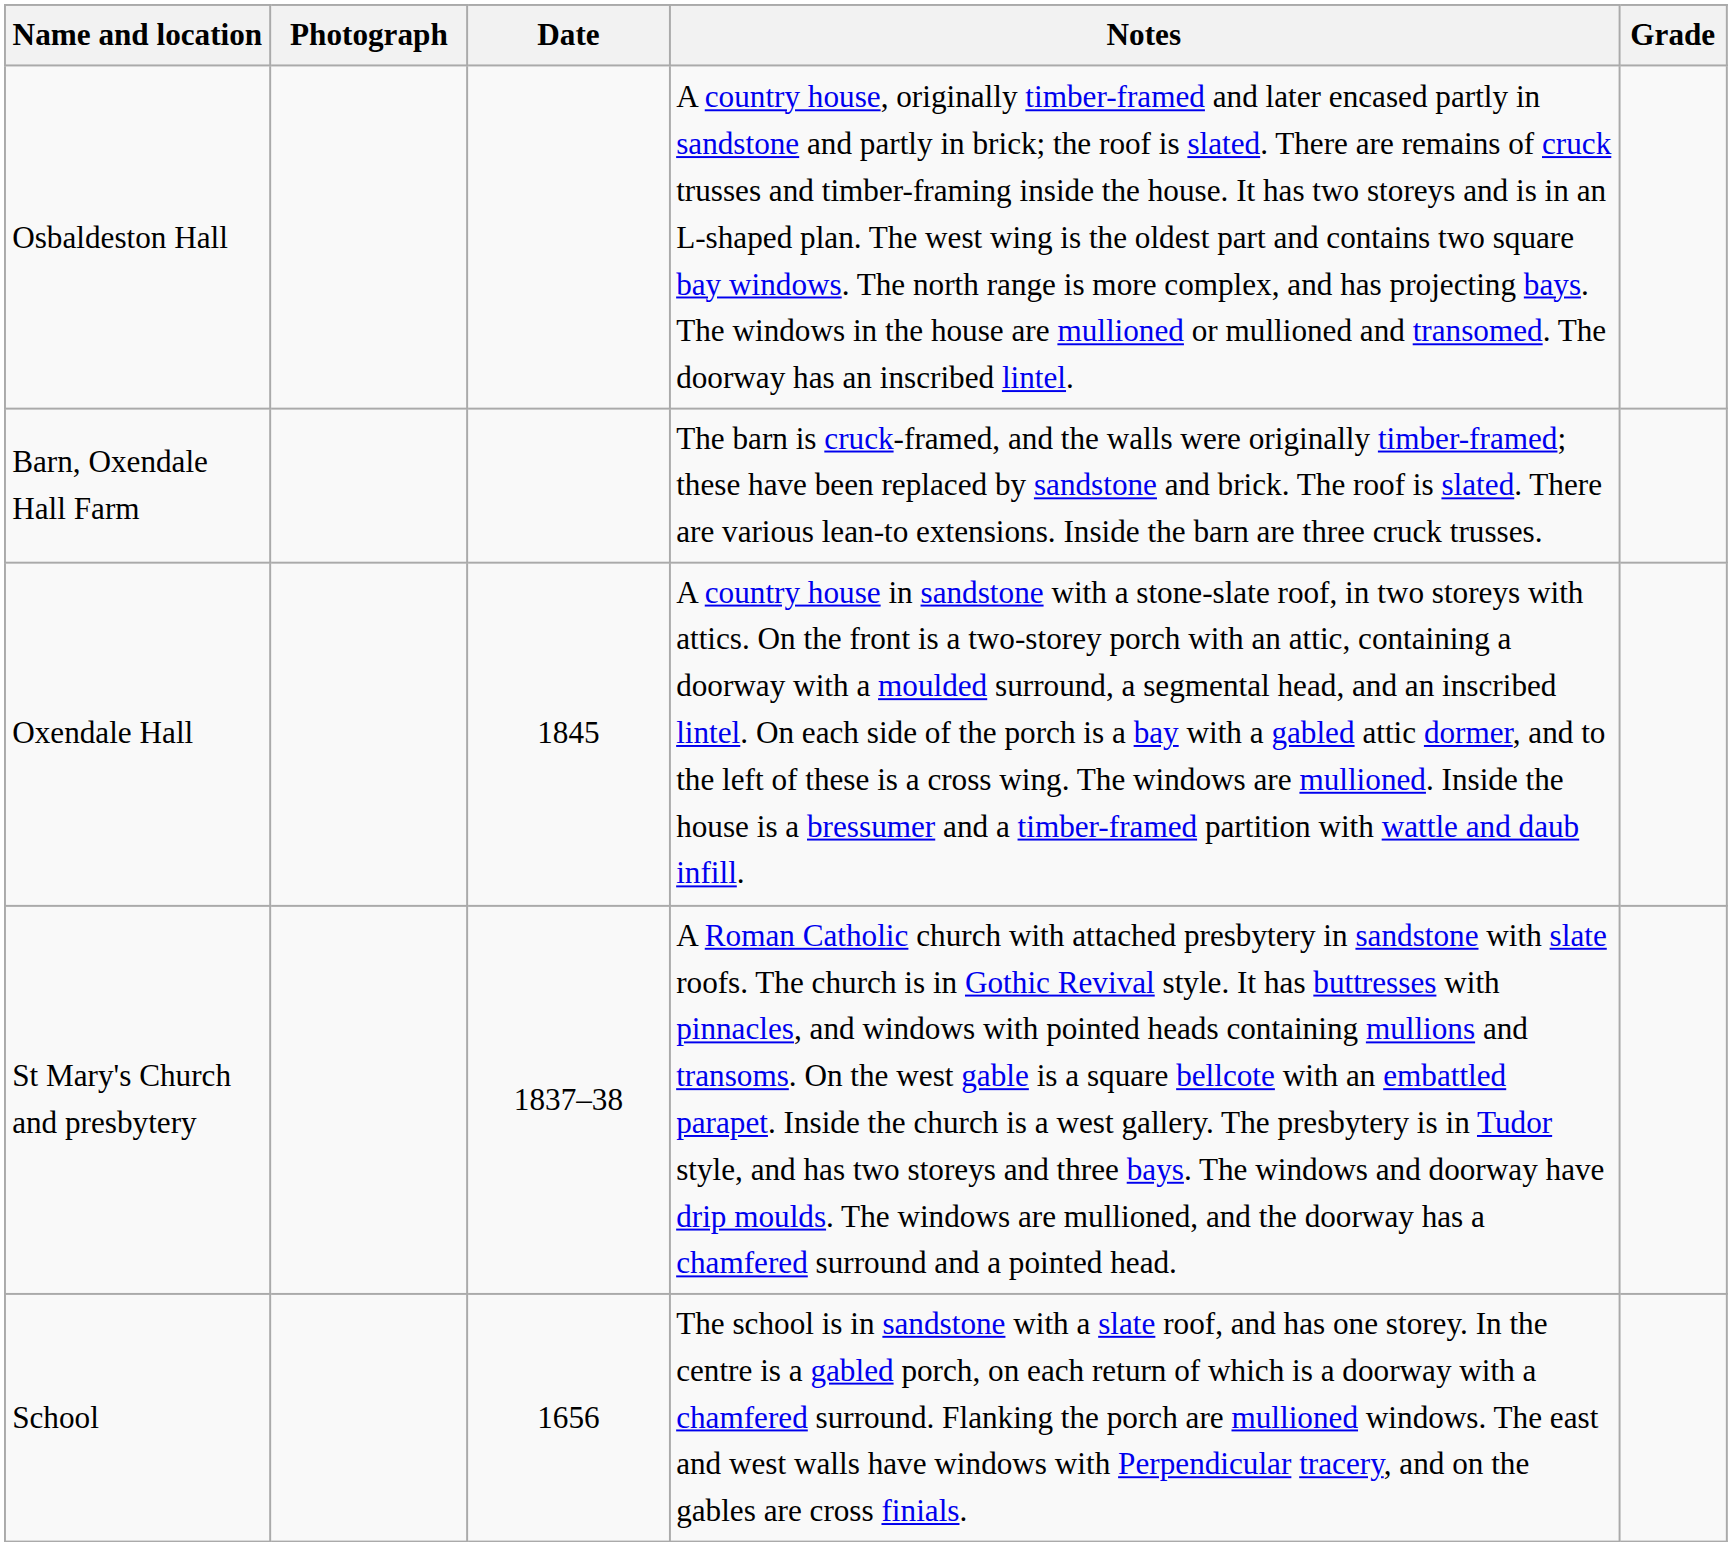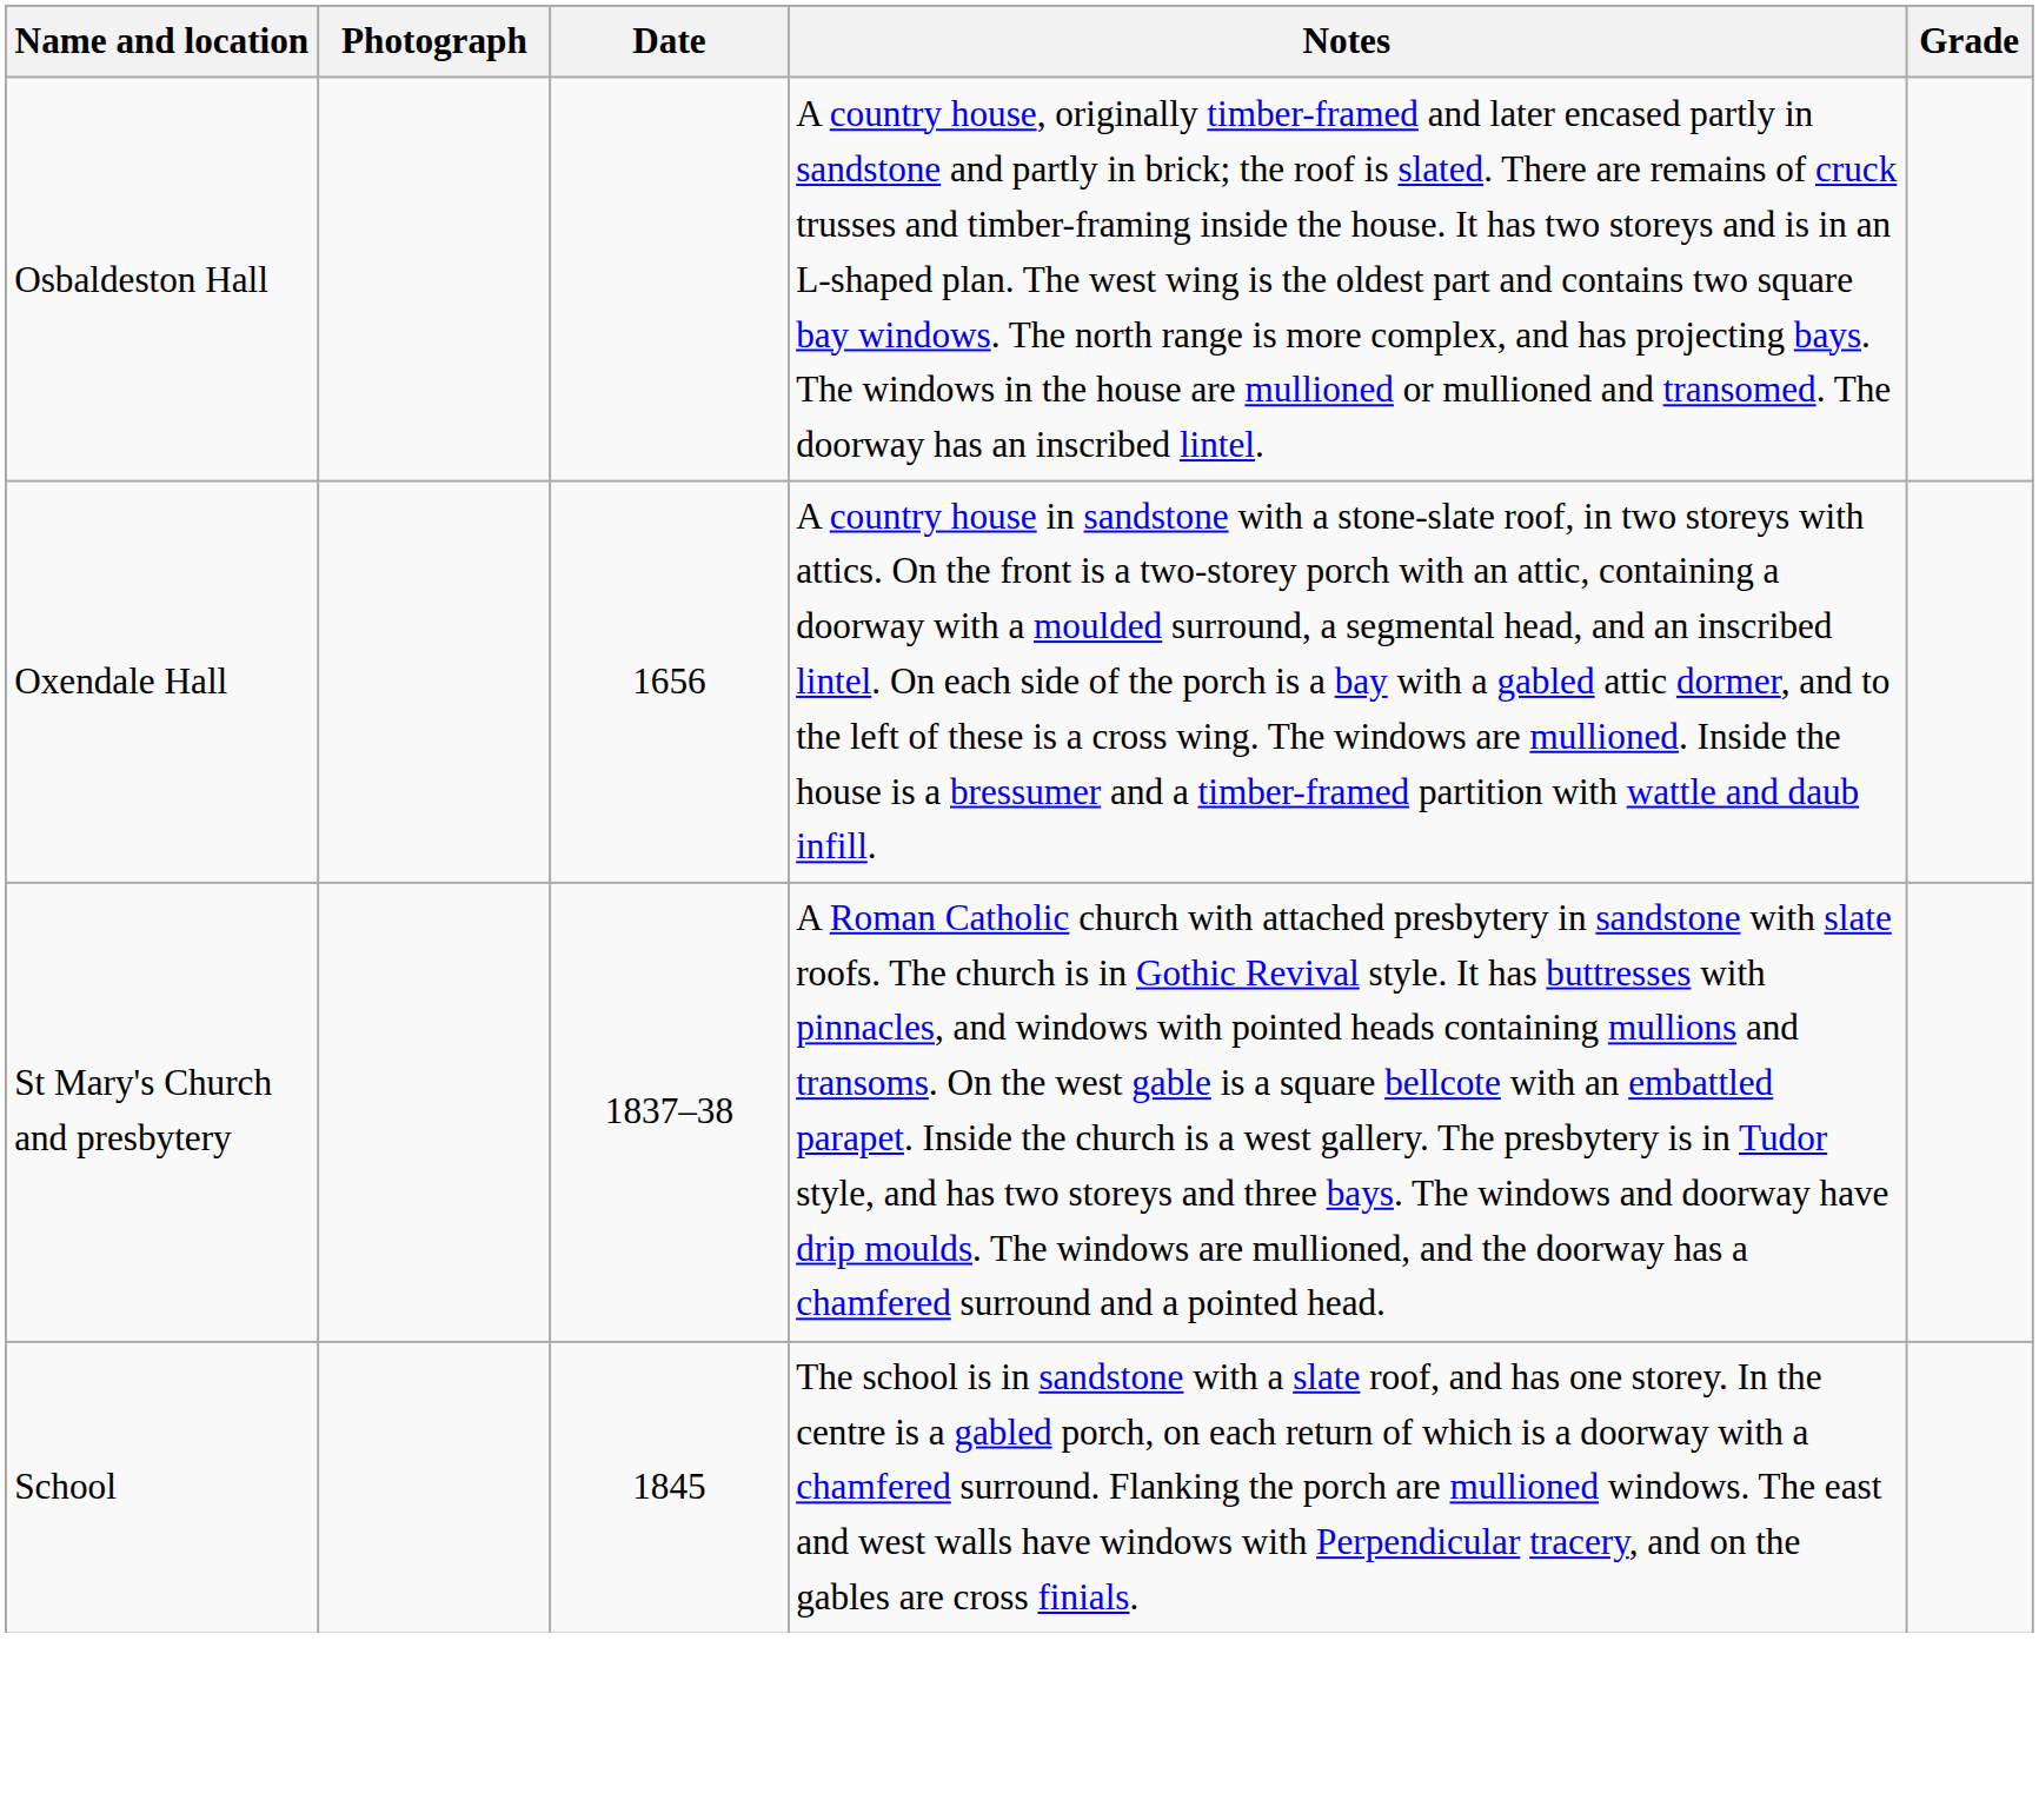- row: Barn, Oxendale Hall Farm | The barn is cruck-framed, and the walls were originally timber-framed; these have been replaced by sandstone and brick. The roof is slated. There are various lean-to extensions. Inside the barn are three cruck trusses.
Oxendale Hall | Date: 1845 -> 1656
School | Date: 1656 -> 1845
